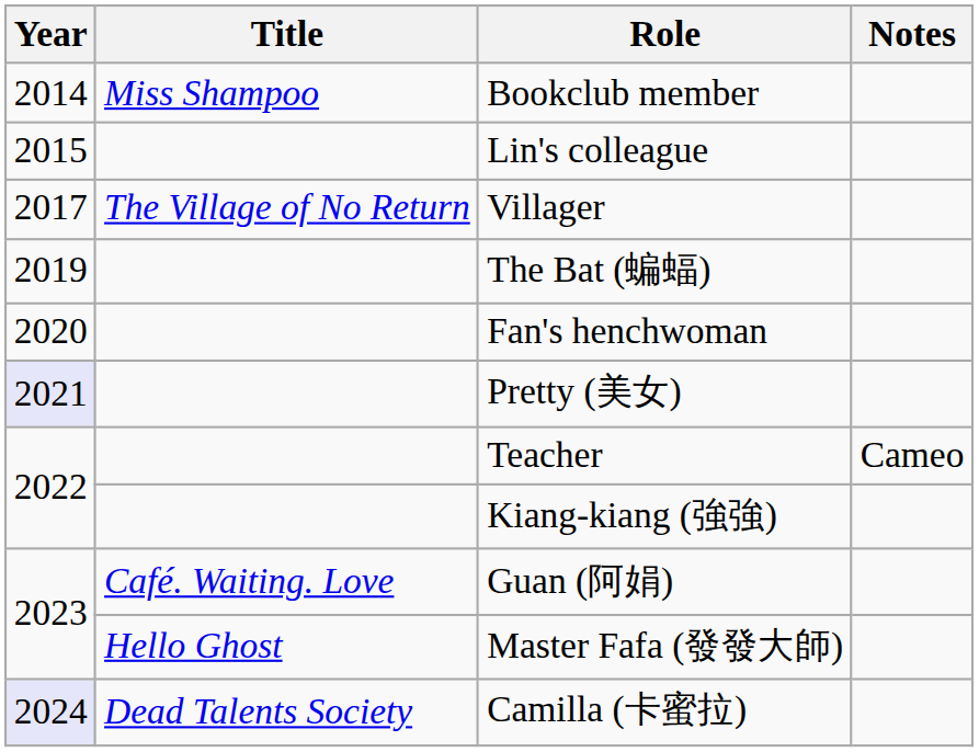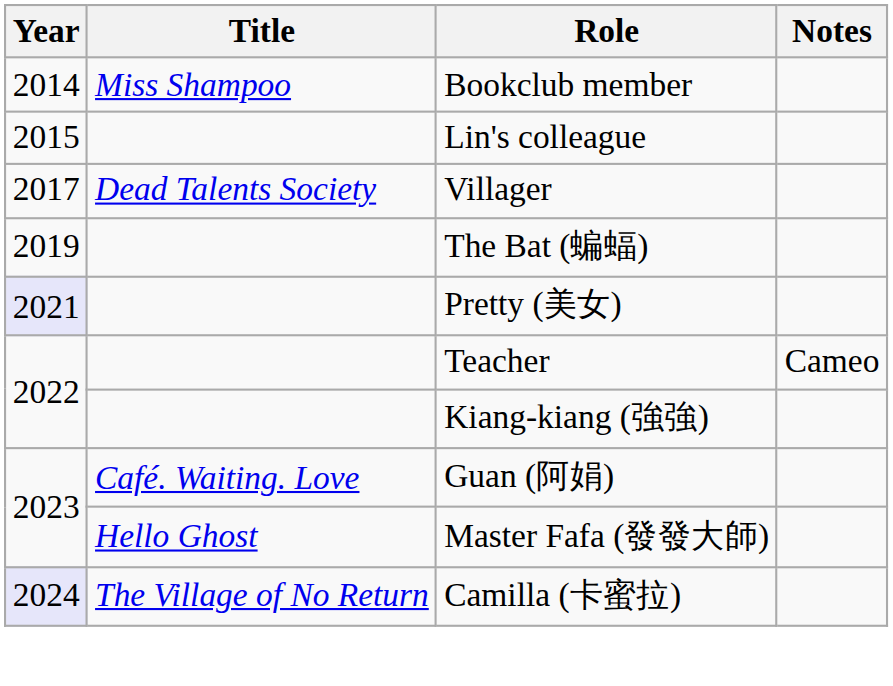Villager | Title: The Village of No Return -> Dead Talents Society
- row: 2020 | Fan's henchwoman
Camilla (卡蜜拉) | Title: Dead Talents Society -> The Village of No Return
